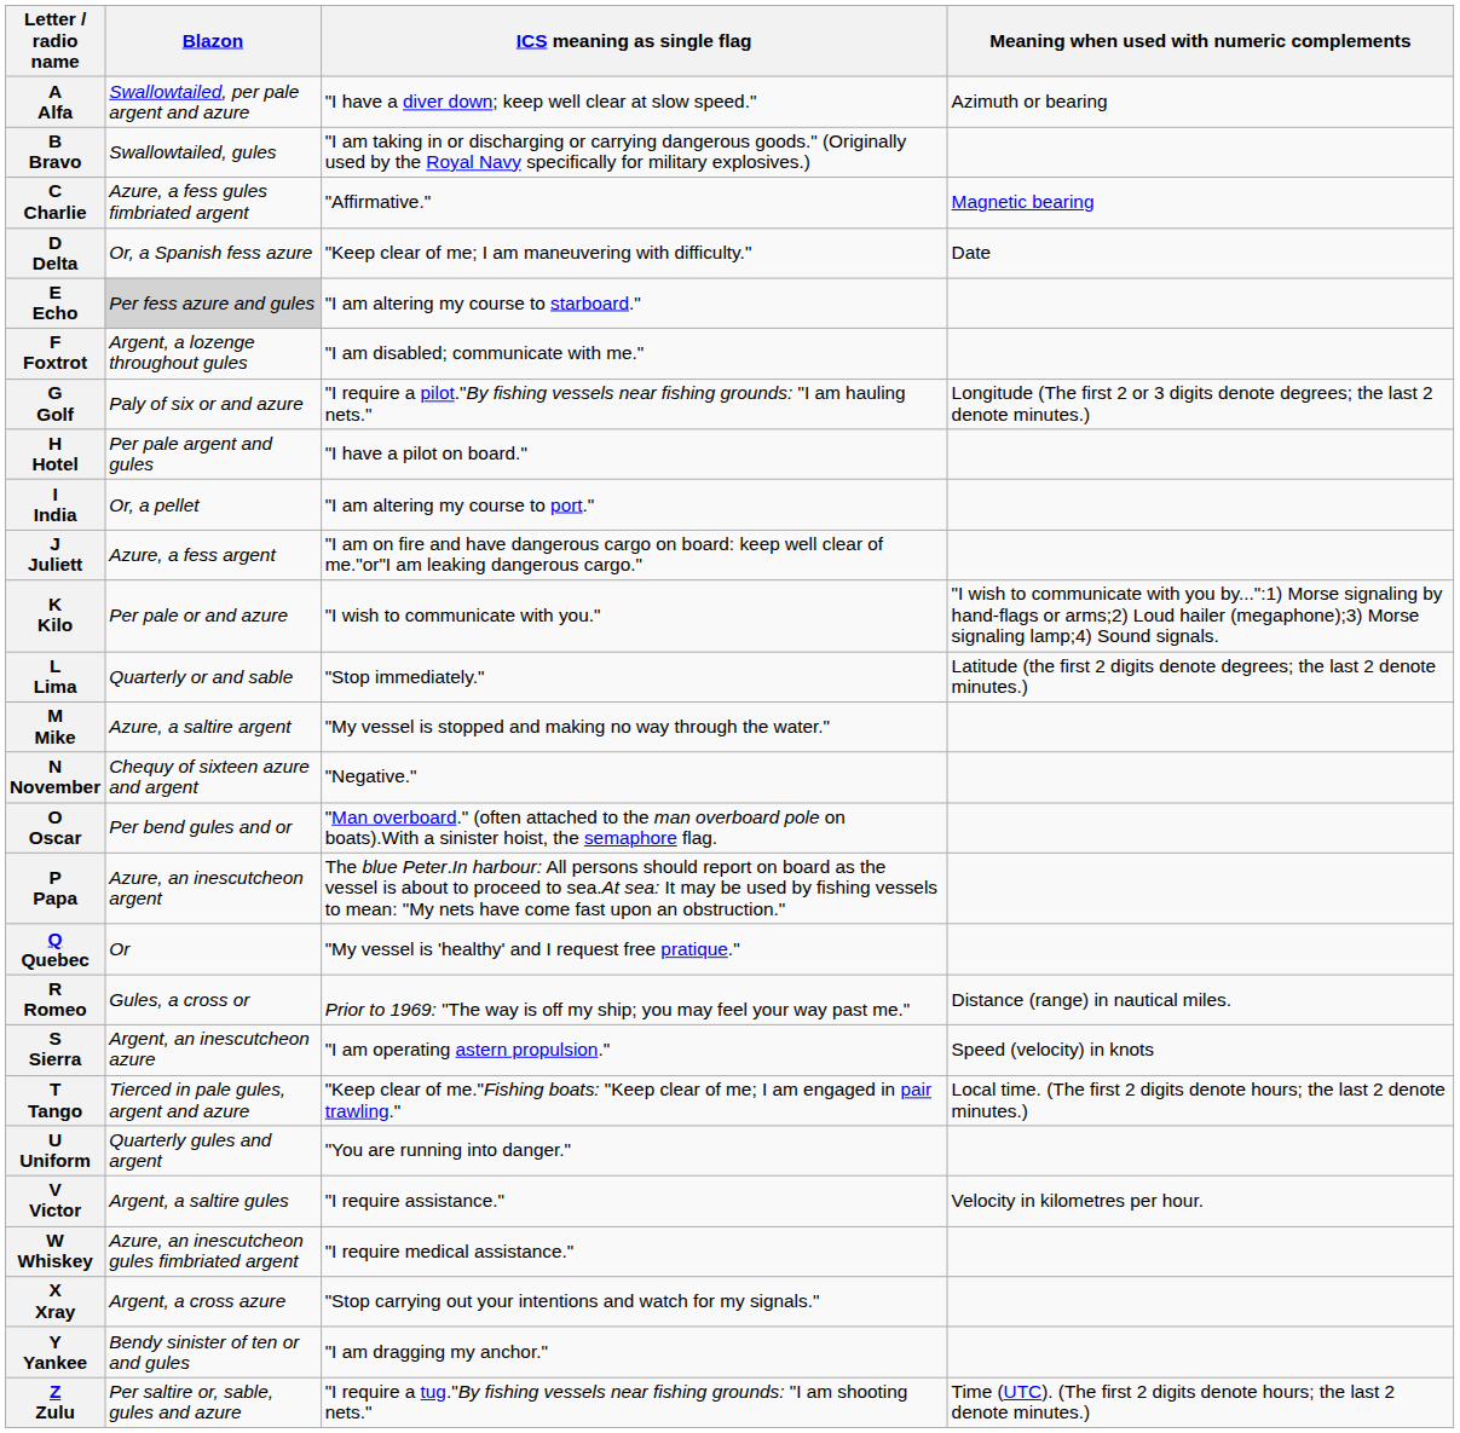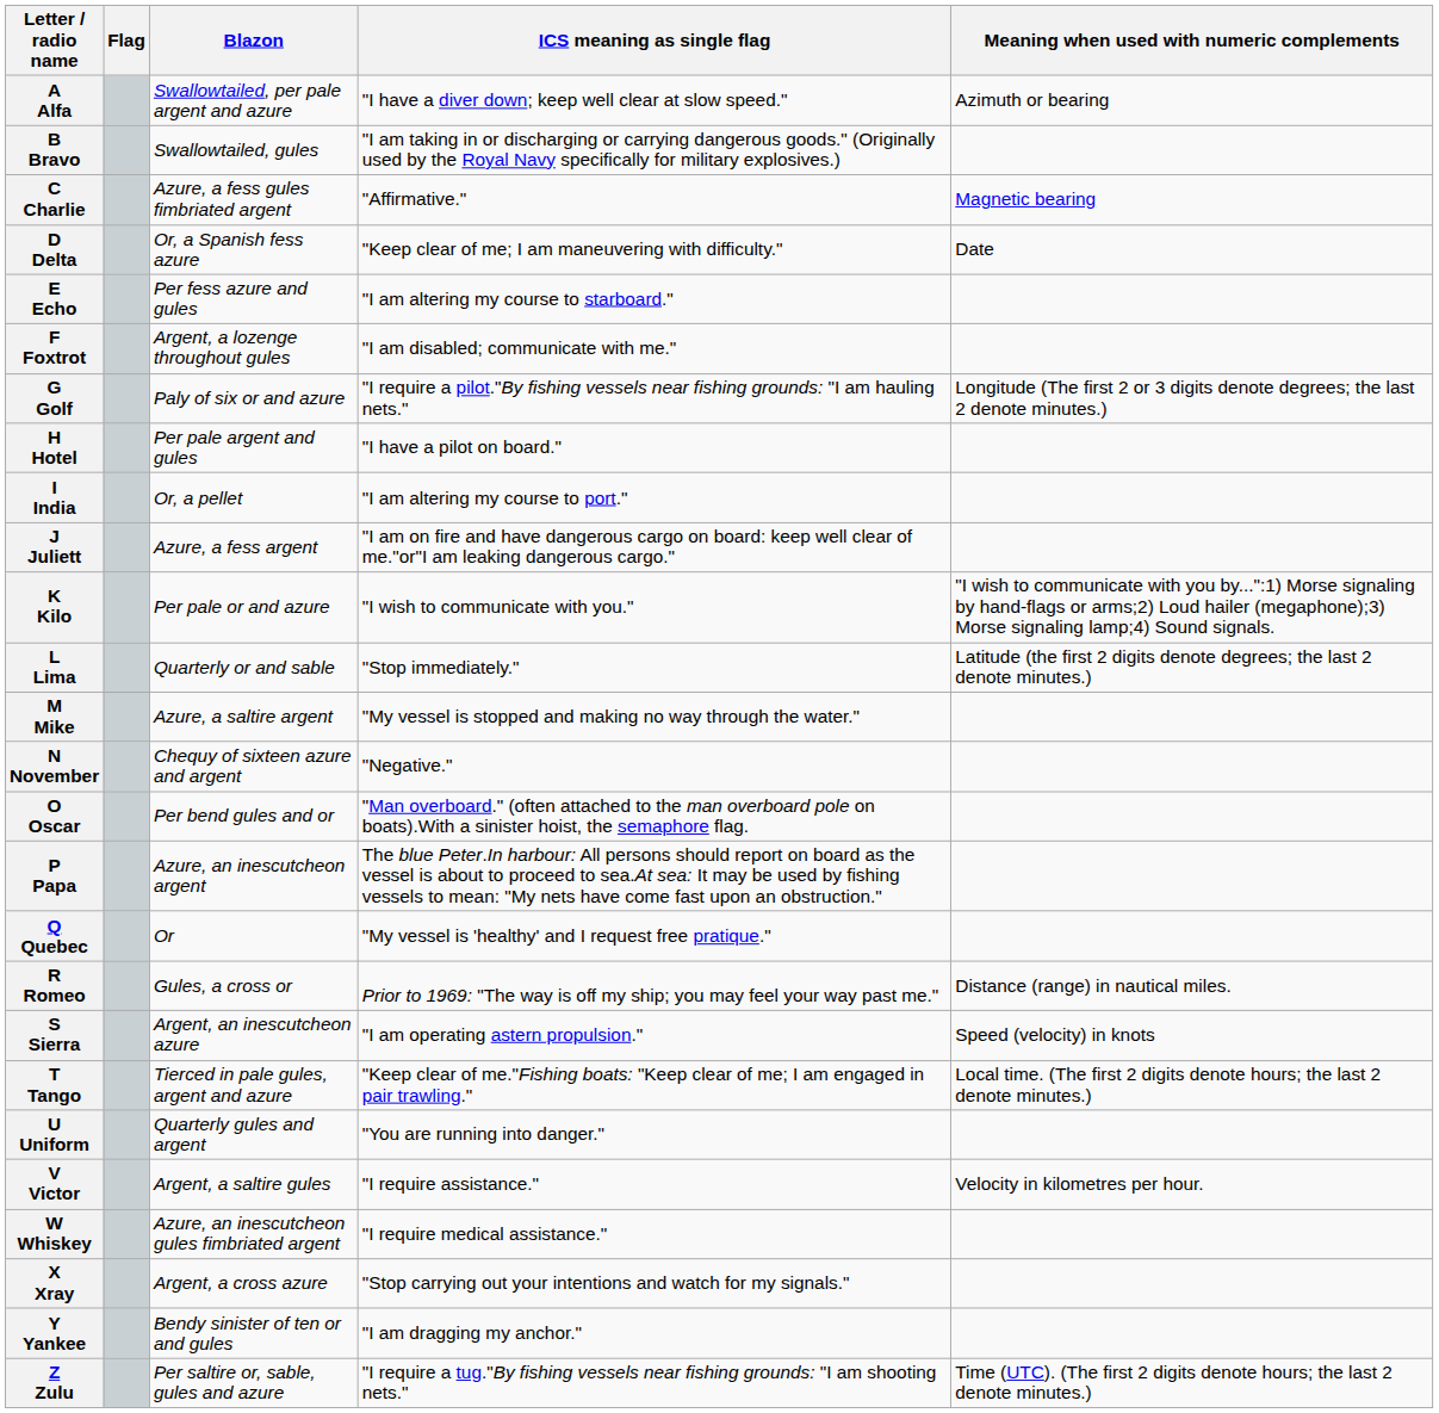+ column: Flag
E Echo | Blazon: lightgrey background -> no background
